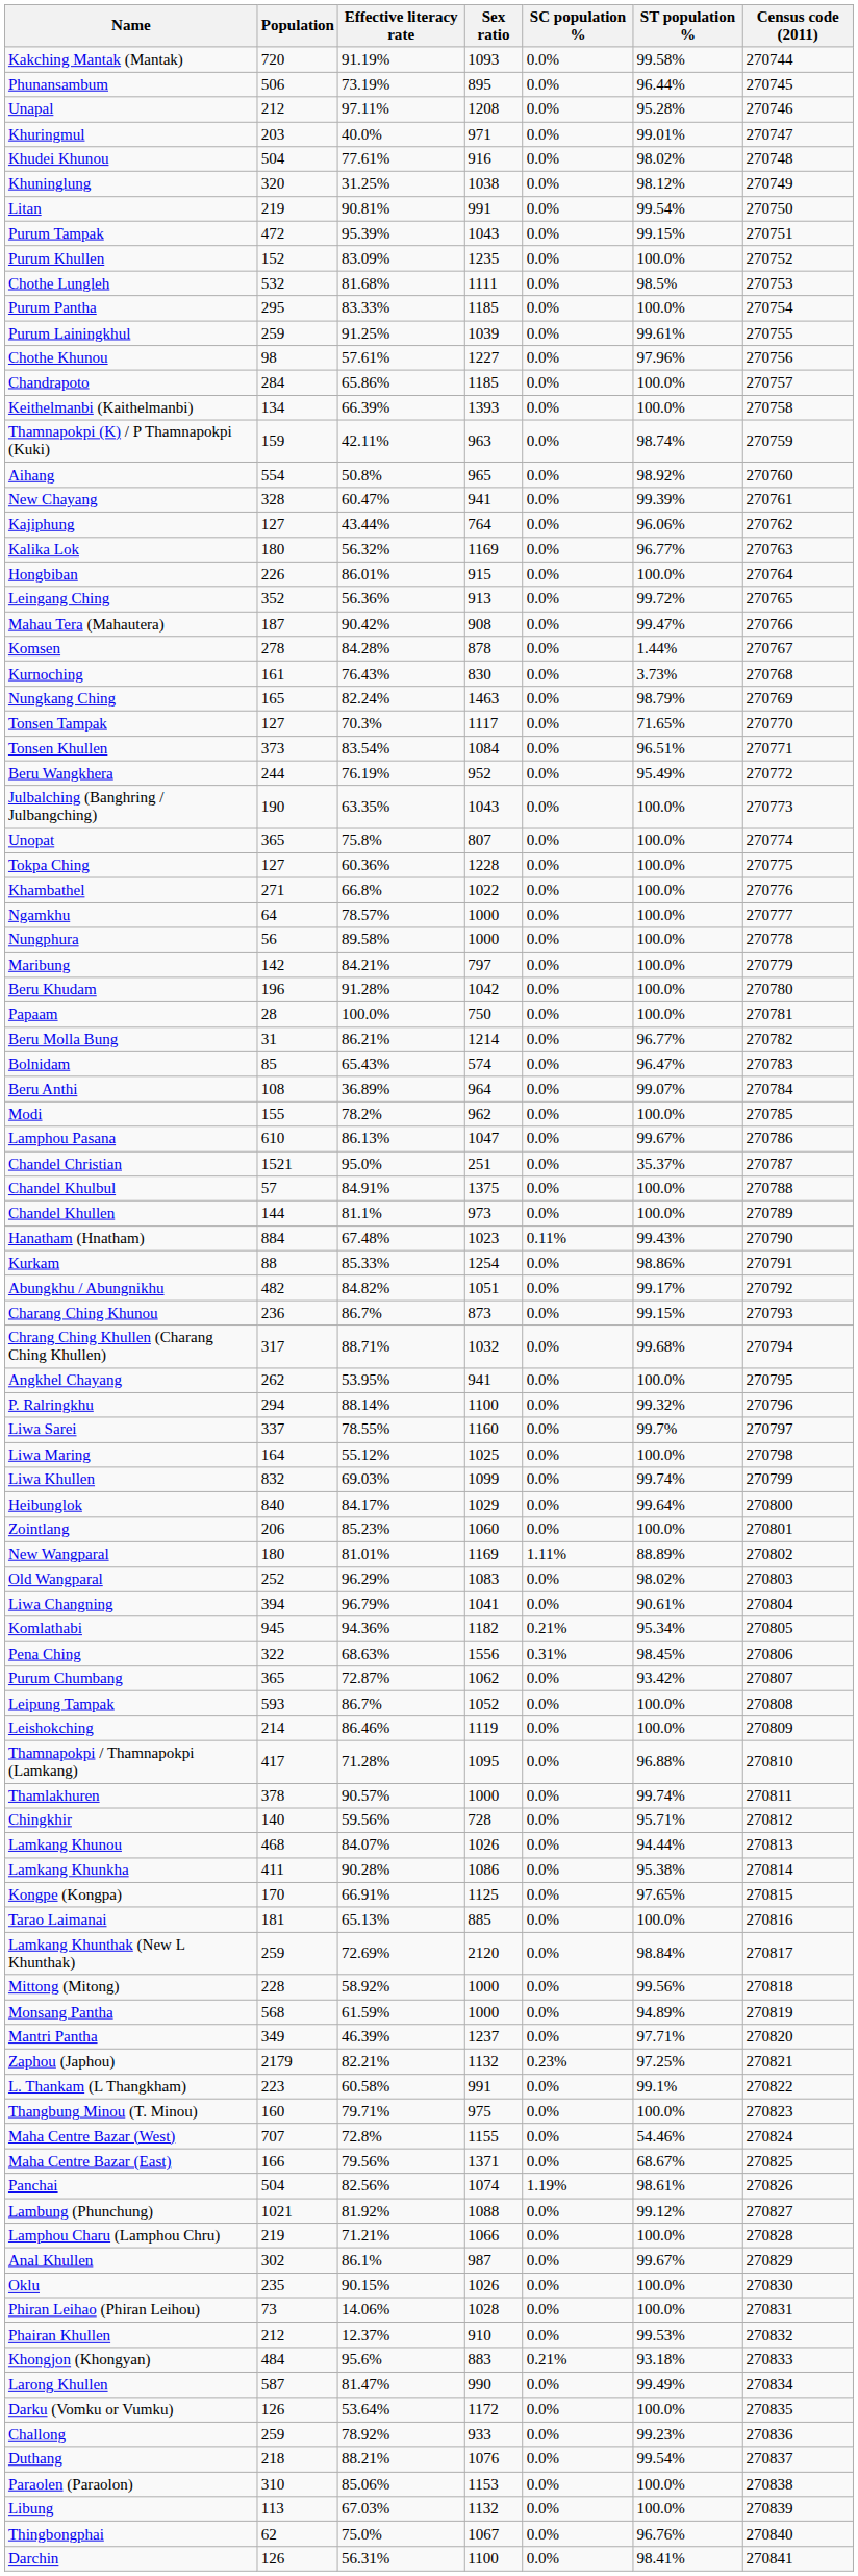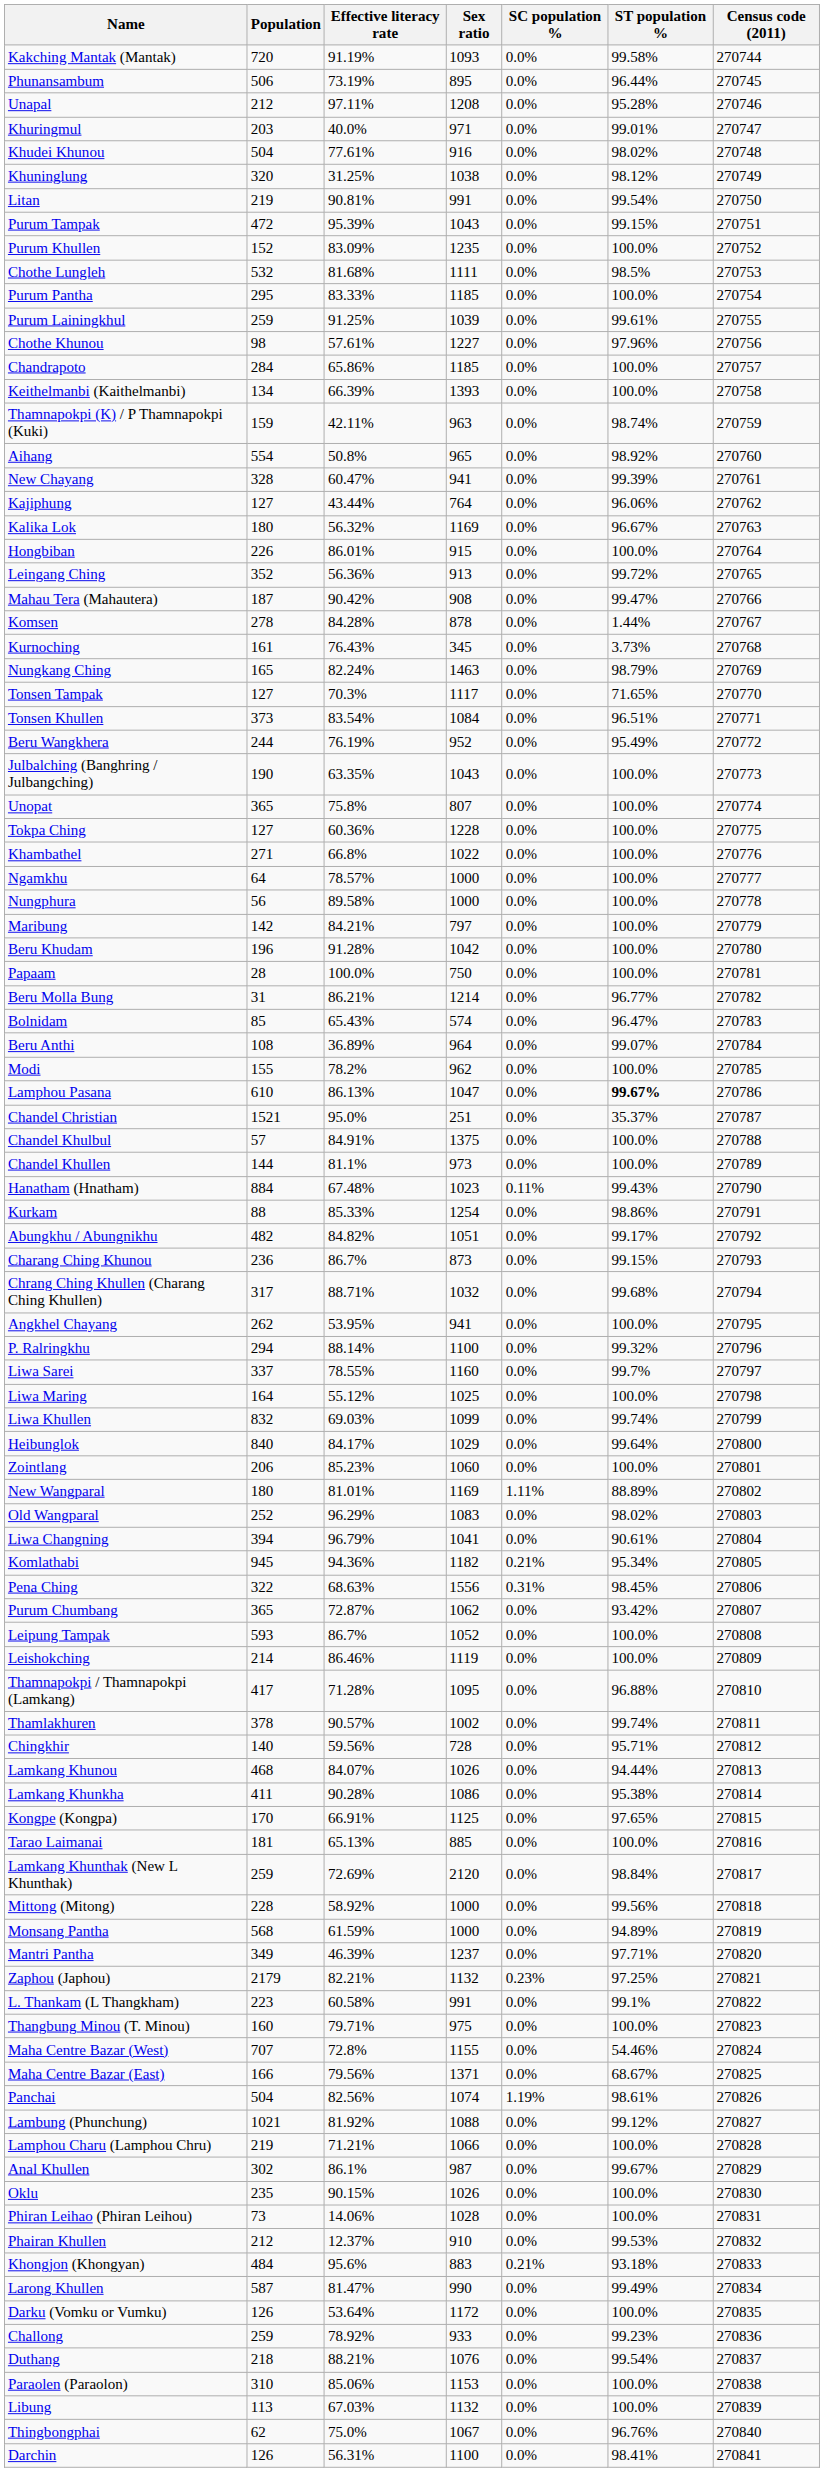Kalika Lok | ST population %: 96.77% -> 96.67%
Kurnoching | Sex ratio: 830 -> 345
Lamphou Pasana | ST population %: normal -> bold
Thamlakhuren | Sex ratio: 1000 -> 1002
